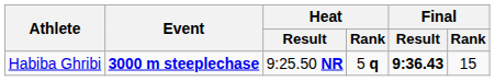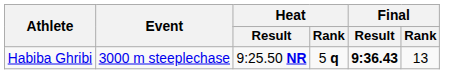Habiba Ghribi | Event: bold -> normal
Habiba Ghribi | Final / Rank: 15 -> 13
